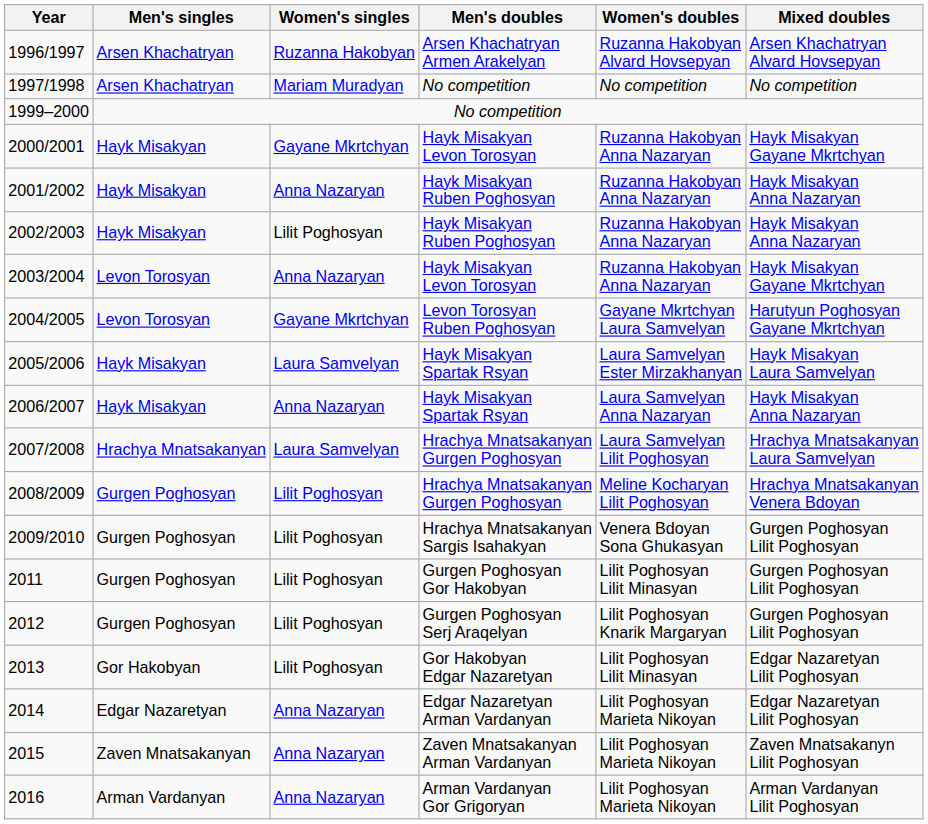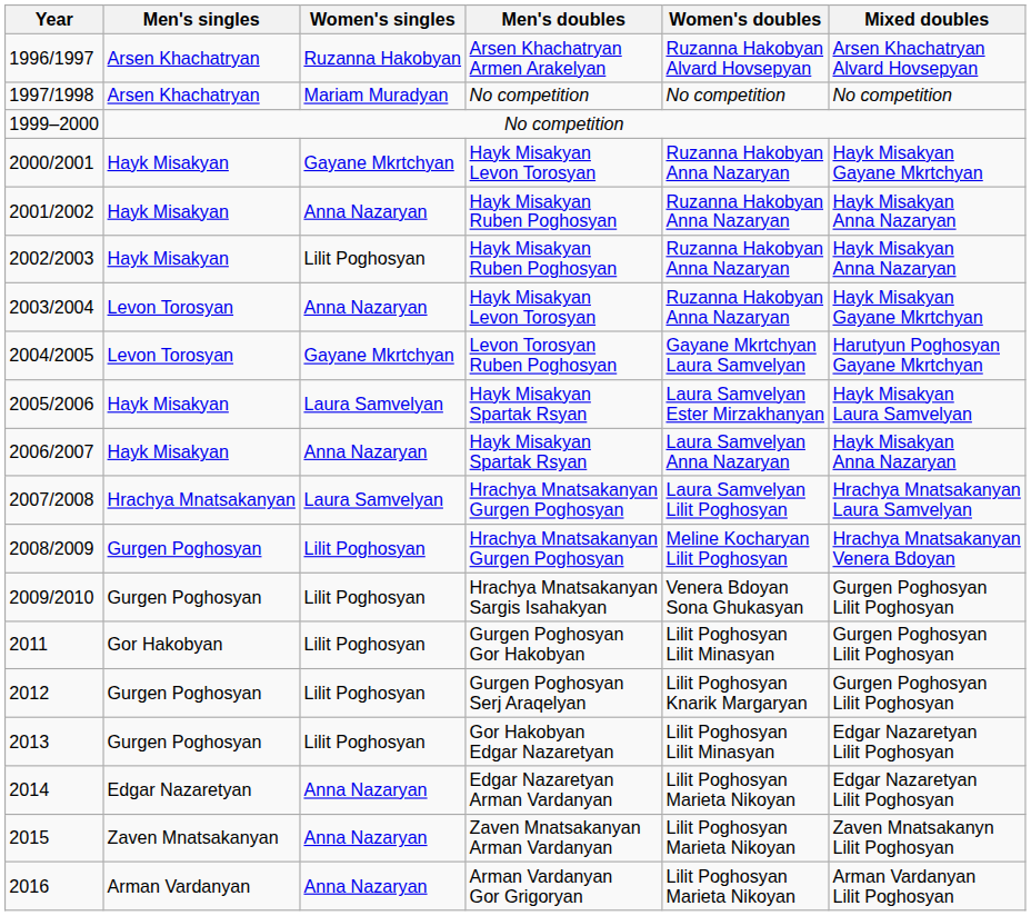2011 | Men's singles: Gurgen Poghosyan -> Gor Hakobyan
2013 | Men's singles: Gor Hakobyan -> Gurgen Poghosyan
